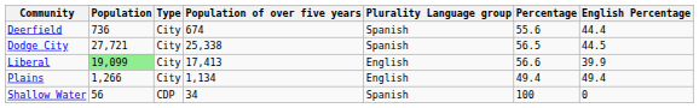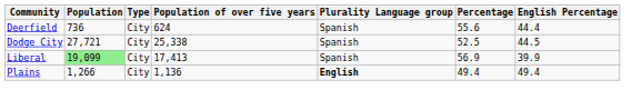Deerfield | Population of over five years: 674 -> 624
Dodge City | Percentage: 56.5 -> 52.5
Liberal | Plurality Language group: English -> Spanish
Liberal | Percentage: 56.6 -> 56.9
Plains | Population of over five years: 1,134 -> 1,136
Plains | Plurality Language group: normal -> bold
- row: Shallow Water | 56 | CDP | 34 | Spanish | 100 | 0
